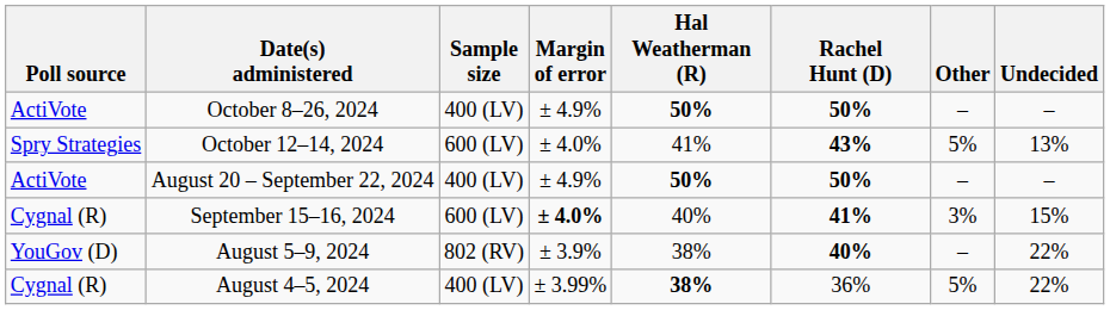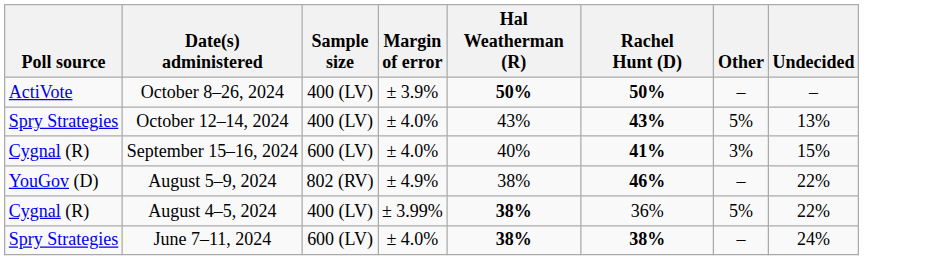October 8–26, 2024 | Margin of error: ± 4.9% -> ± 3.9%
October 12–14, 2024 | Sample size: 600 (LV) -> 400 (LV)
October 12–14, 2024 | Hal Weatherman (R): 41% -> 43%
- row: ActiVote | August 20 – September 22, 2024 | 400 (LV) | ± 4.9% | 50% | 50% | – | –
September 15–16, 2024 | Margin of error: bold -> normal
August 5–9, 2024 | Margin of error: ± 3.9% -> ± 4.9%
August 5–9, 2024 | Rachel Hunt (D): 40% -> 46%
+ row: Spry Strategies | June 7–11, 2024 | 600 (LV) | ± 4.0% | 38% | 38% | – | 24%
